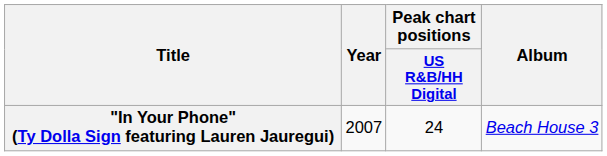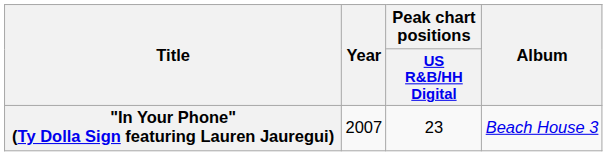"In Your Phone" (Ty Dolla Sign featuring Lauren Jauregui) | Peak chart positions / US R&B/HH Digital: 24 -> 23
